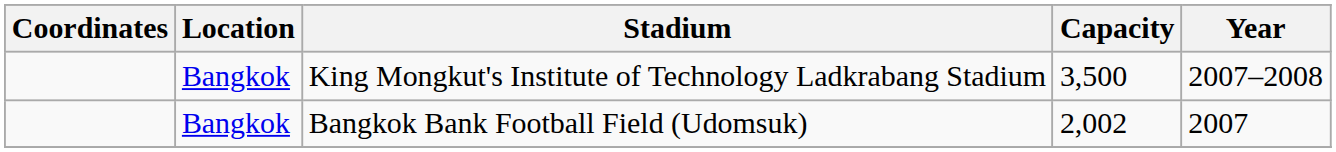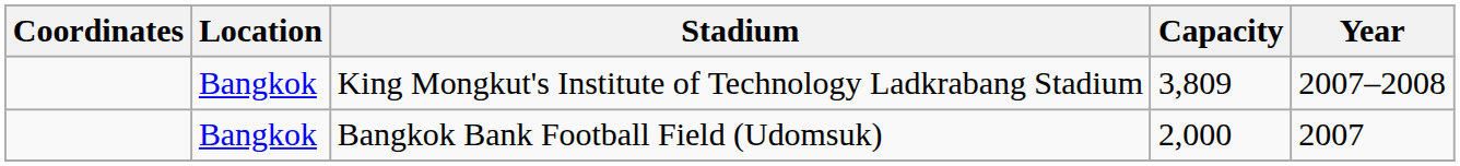King Mongkut's Institute of Technology Ladkrabang Stadium | Capacity: 3,500 -> 3,809
Bangkok Bank Football Field (Udomsuk) | Capacity: 2,002 -> 2,000
